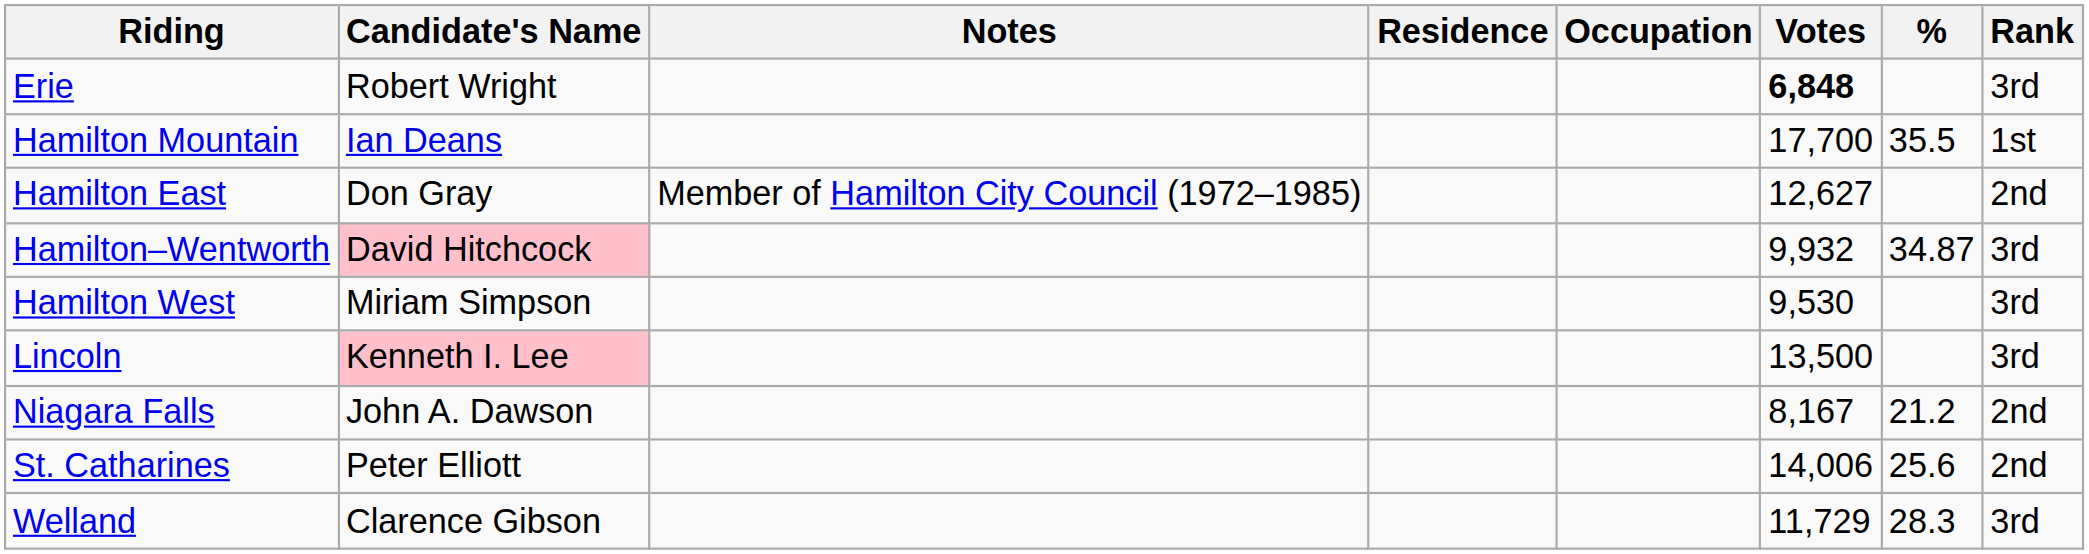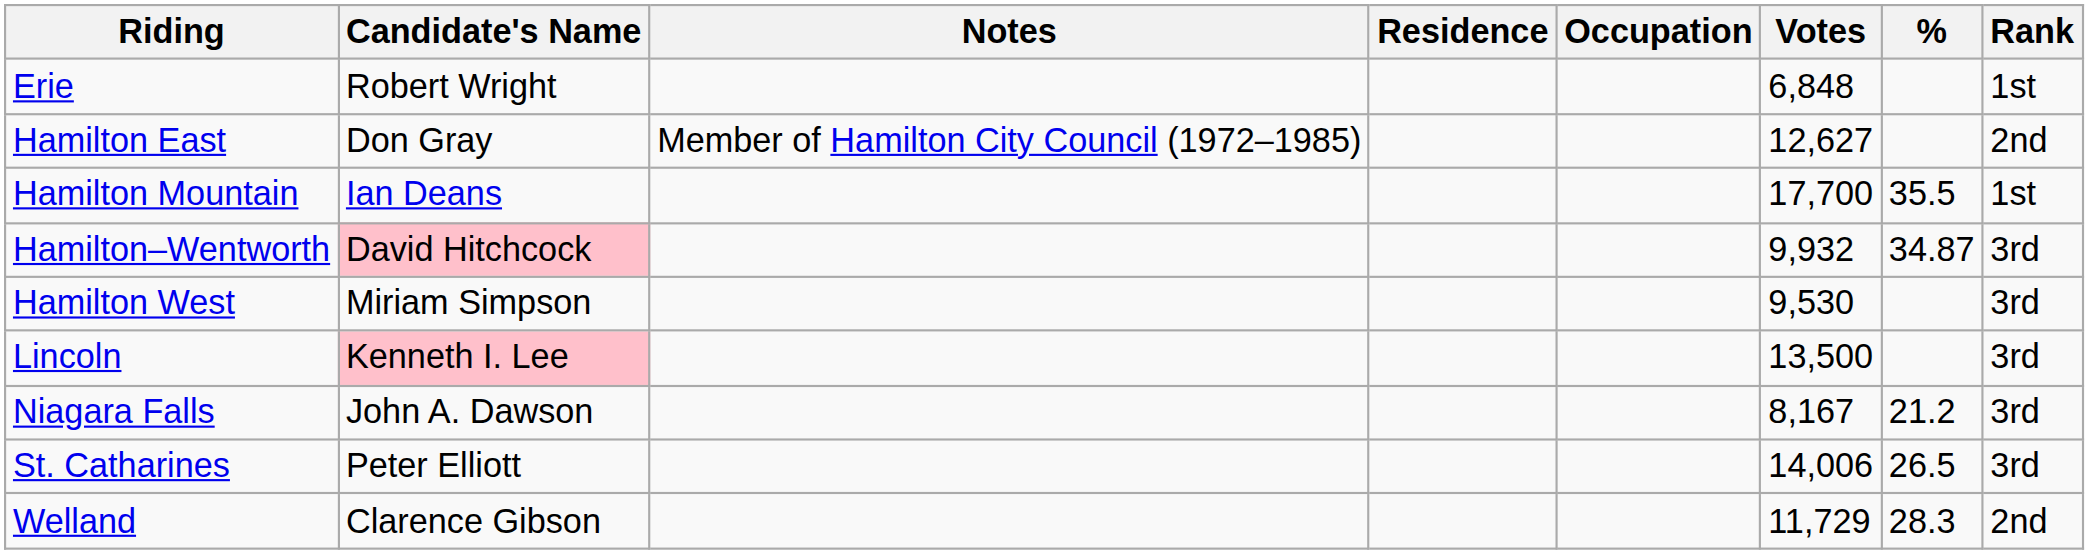Erie | Votes: bold -> normal
Erie | Rank: 3rd -> 1st
rows swapped: Hamilton East <-> Hamilton Mountain
Niagara Falls | Rank: 2nd -> 3rd
St. Catharines | %: 25.6 -> 26.5
St. Catharines | Rank: 2nd -> 3rd
Welland | Rank: 3rd -> 2nd
